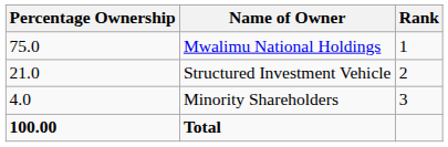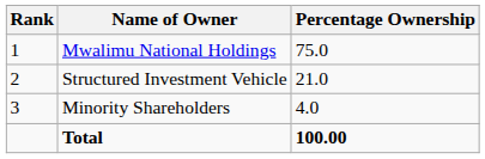columns swapped: Rank <-> Percentage Ownership
